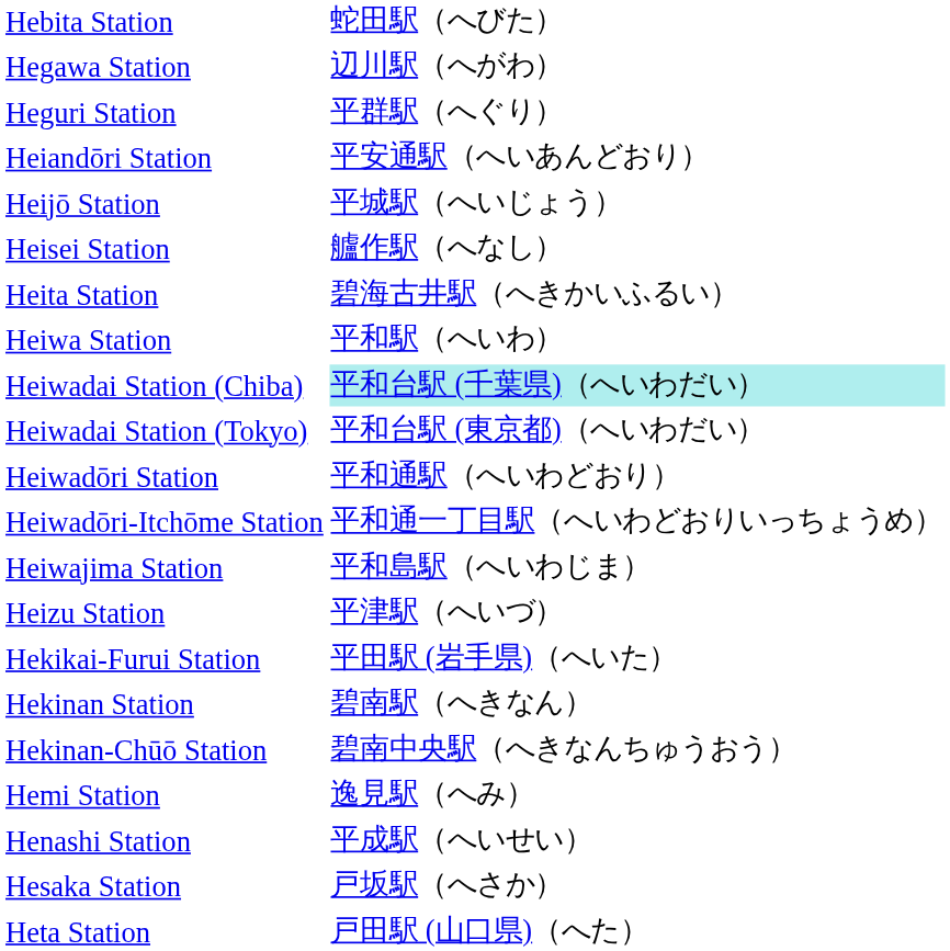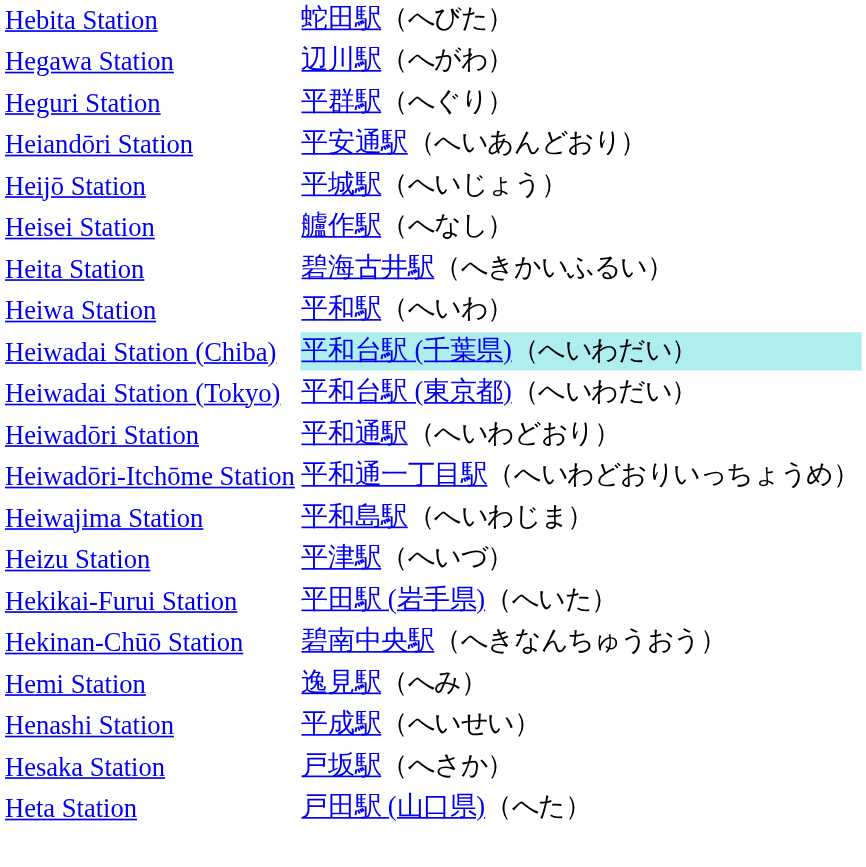- row: Hekinan Station | 碧南駅（へきなん）
